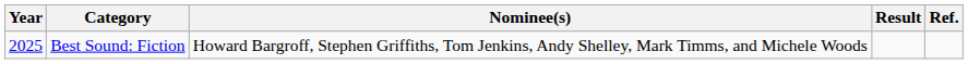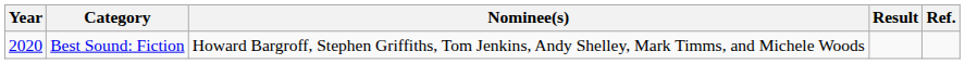Best Sound: Fiction | Year: 2025 -> 2020
